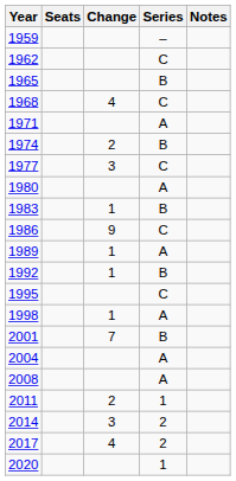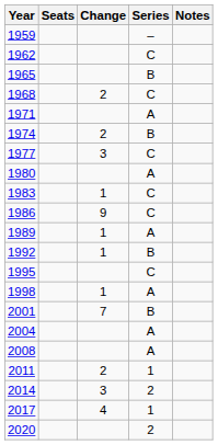1968 | Change: 4 -> 2
1983 | Series: B -> C
2017 | Series: 2 -> 1
2020 | Series: 1 -> 2
